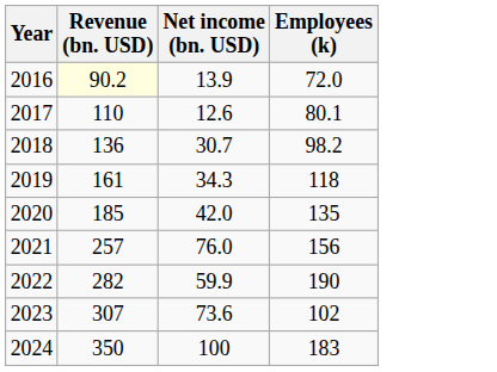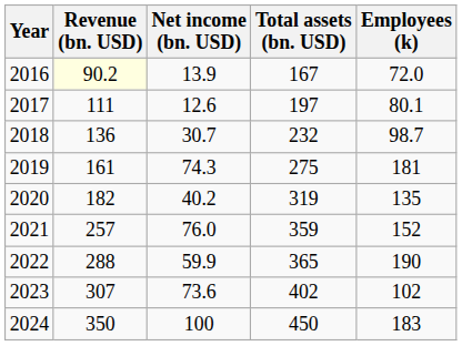+ column: Total assets (bn. USD) | 167 | 197 | 232 | 275 | 319 | 359 | 365 | 402 | 450
2017 | Revenue (bn. USD): 110 -> 111
2018 | Employees (k): 98.2 -> 98.7
2019 | Net income (bn. USD): 34.3 -> 74.3
2019 | Employees (k): 118 -> 181
2020 | Revenue (bn. USD): 185 -> 182
2020 | Net income (bn. USD): 42.0 -> 40.2
2021 | Employees (k): 156 -> 152
2022 | Revenue (bn. USD): 282 -> 288
